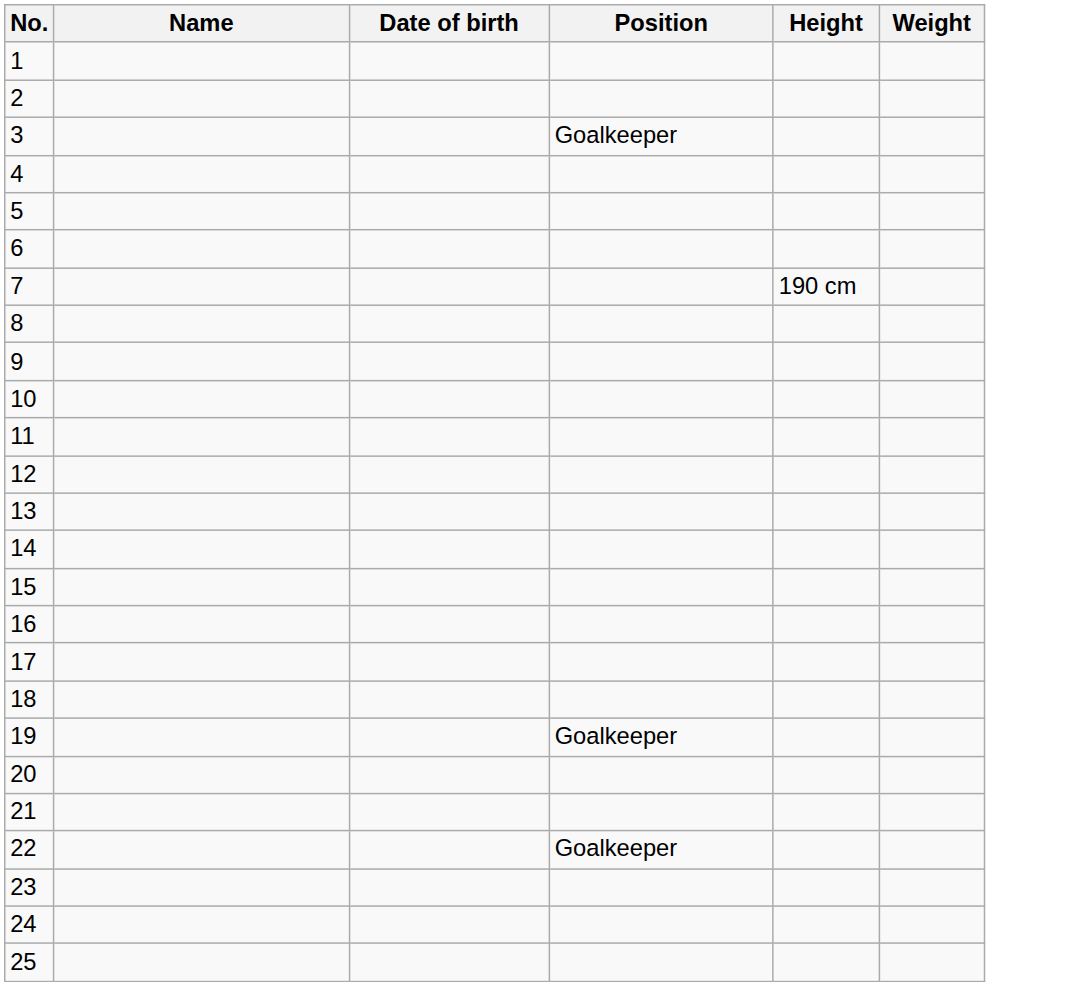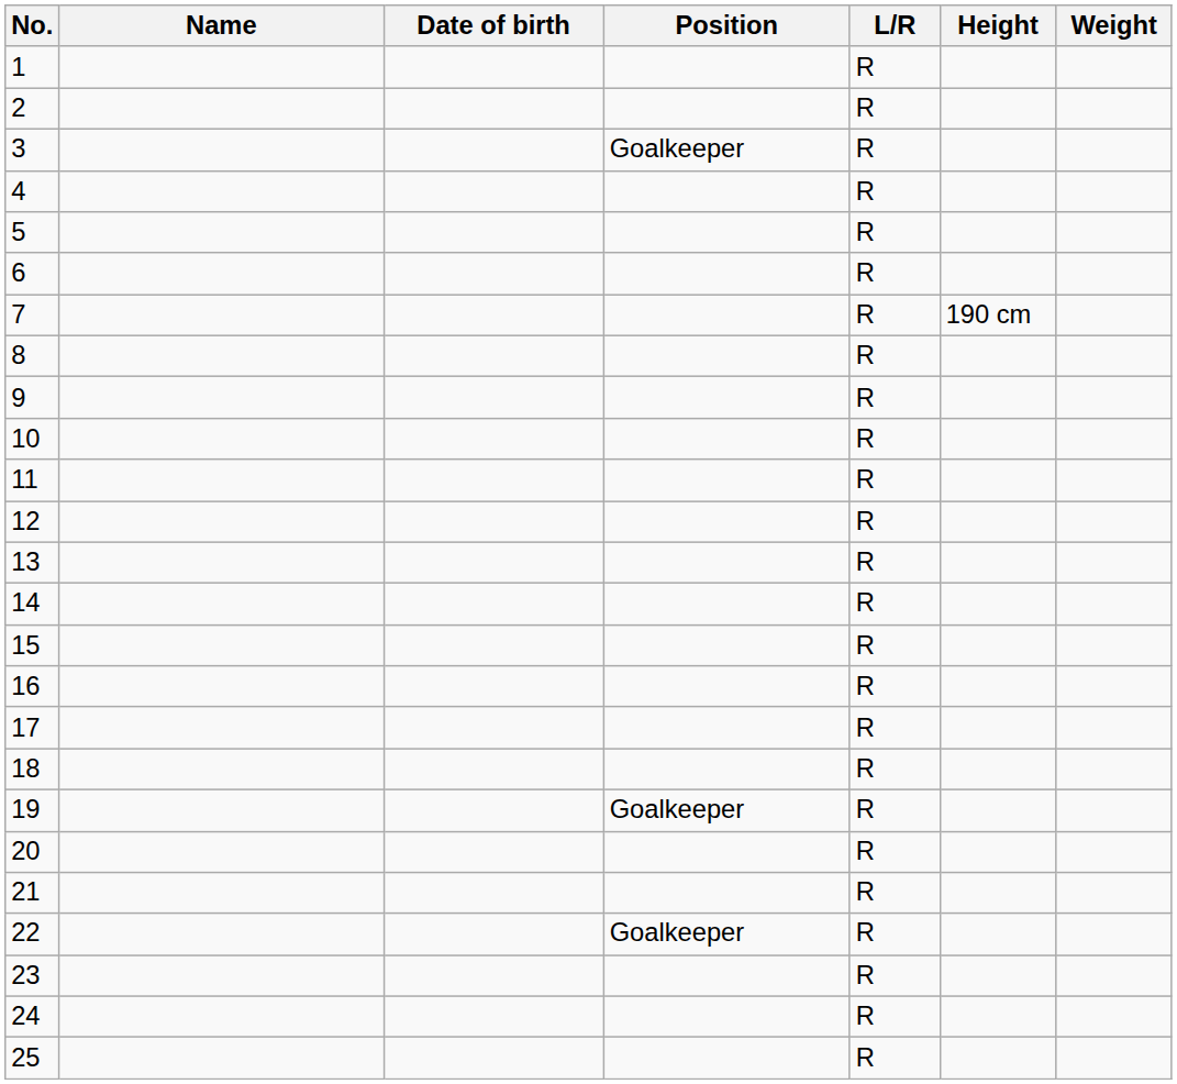+ column: L/R | R | R | R | R | R | R | R | R | R | R | R | R | R | R | R | R | R | R | R | R | R | R | R | R | R
